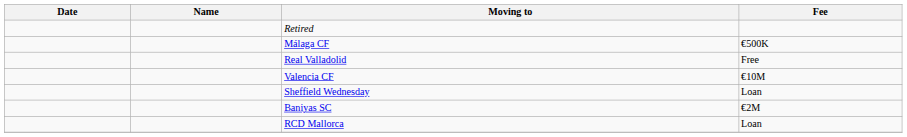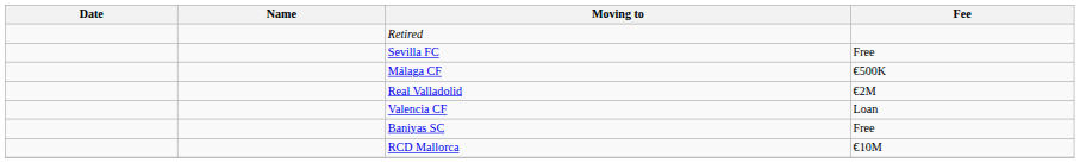+ row: Sevilla FC | Free
Real Valladolid | Fee: Free -> €2M
Valencia CF | Fee: €10M -> Loan
- row: Sheffield Wednesday | Loan
Baniyas SC | Fee: €2M -> Free
RCD Mallorca | Fee: Loan -> €10M
